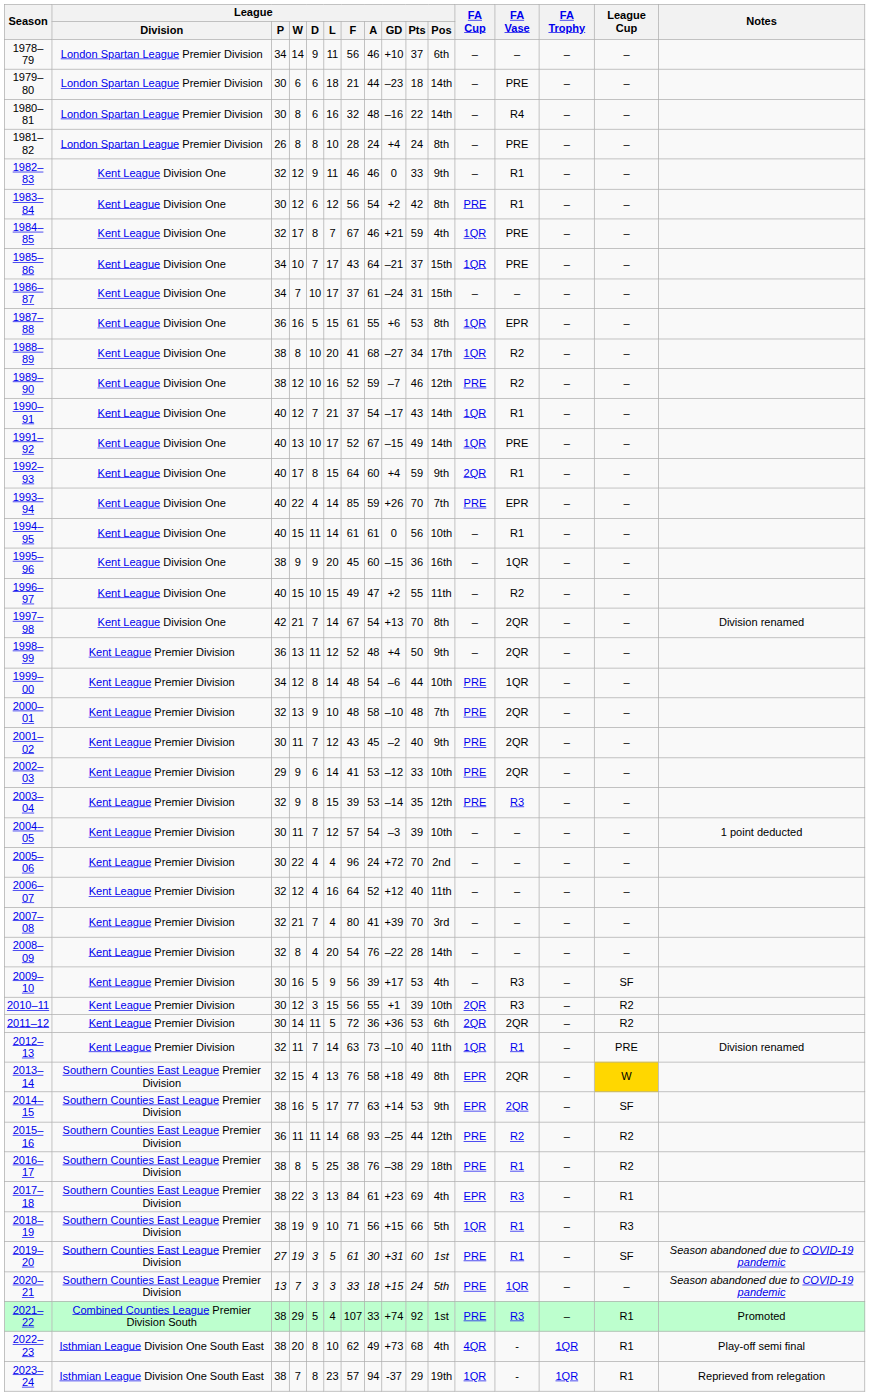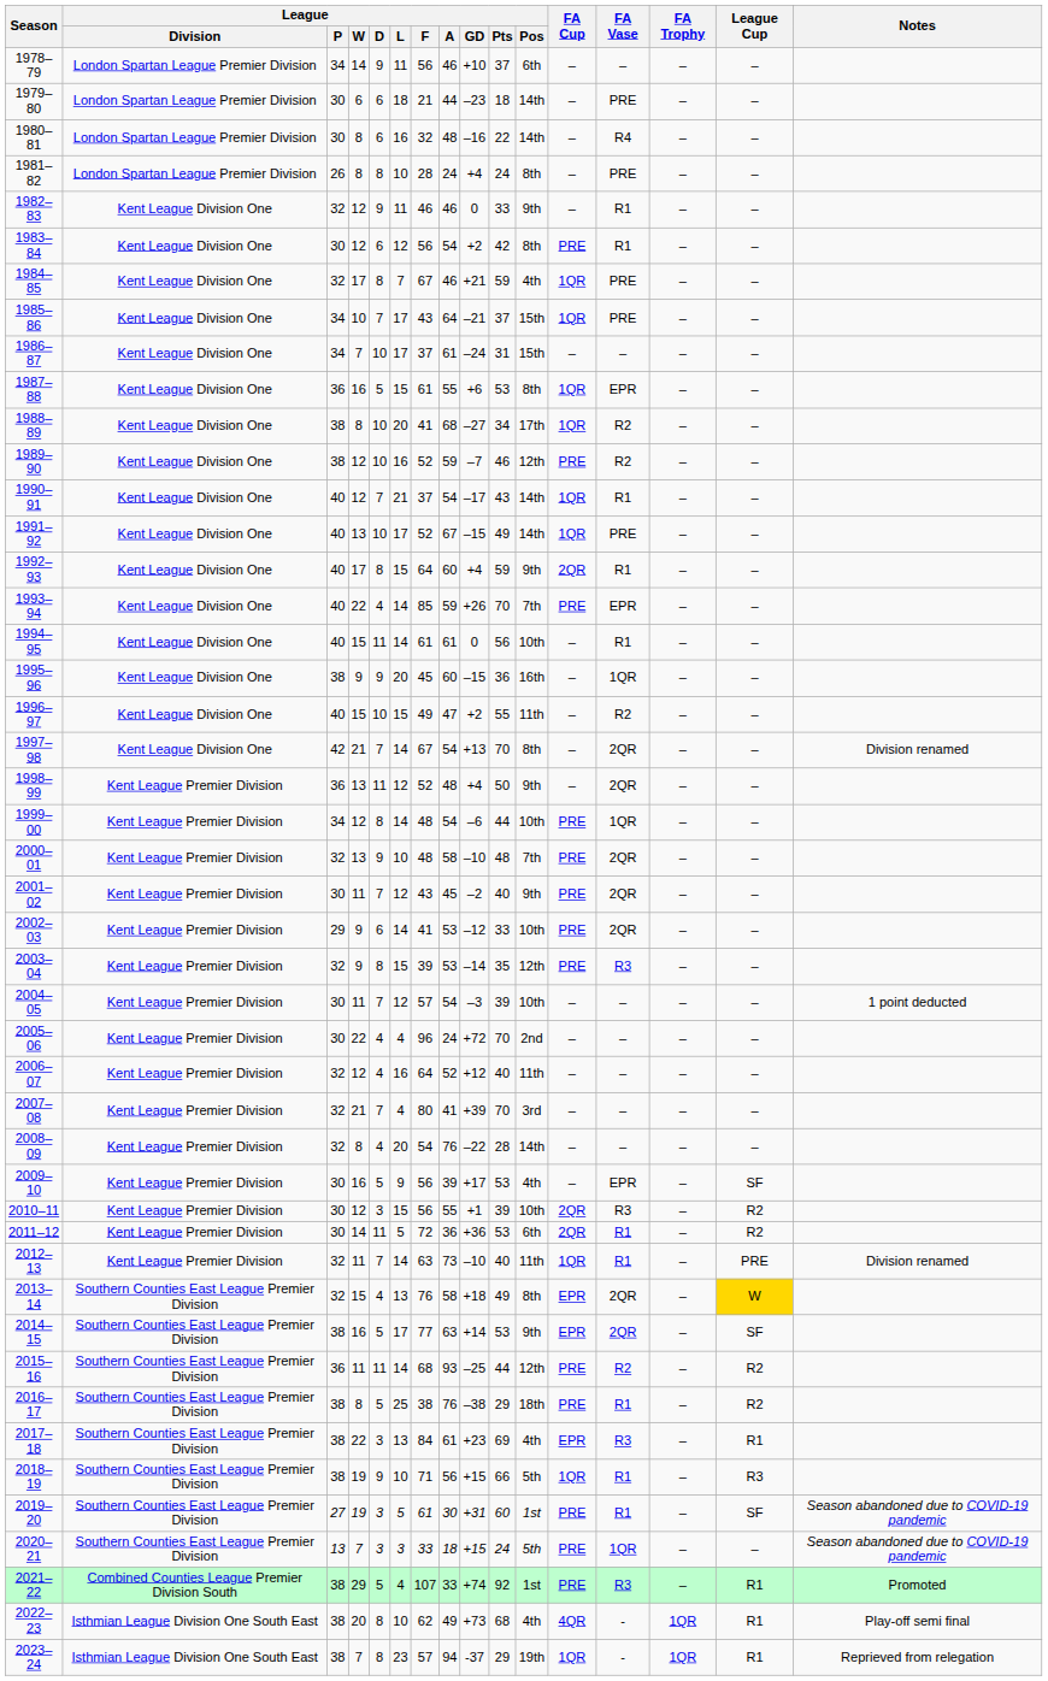2009–10 | FA Vase: R3 -> EPR
2011–12 | FA Vase: 2QR -> R1
